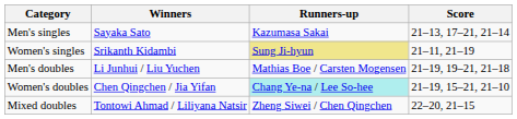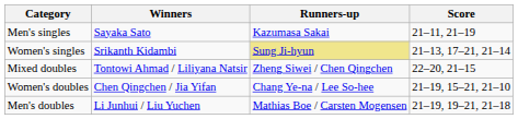Men's singles | Score: 21–13, 17–21, 21–14 -> 21–11, 21–19
Women's singles | Score: 21–11, 21–19 -> 21–13, 17–21, 21–14
rows swapped: Men's doubles <-> Mixed doubles
Women's doubles | Runners-up: paleturquoise background -> no background
